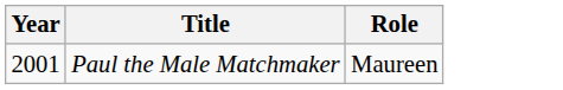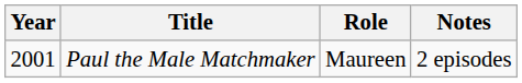+ column: Notes | 2 episodes
